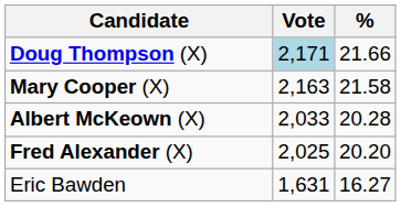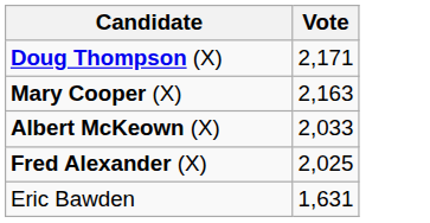- column: % | 21.66 | 21.58 | 20.28 | 20.20 | 16.27
Doug Thompson (X) | Vote: lightblue background -> no background
